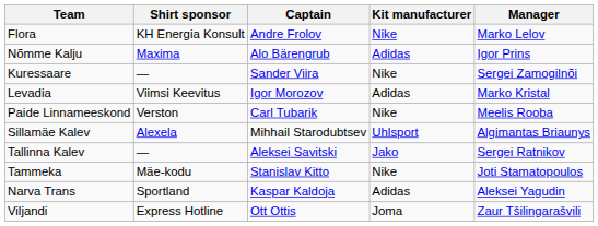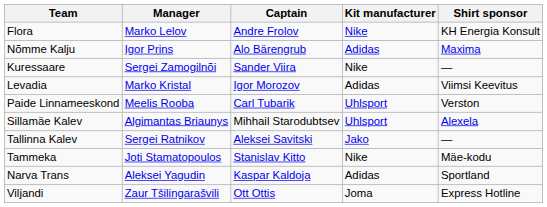columns swapped: Manager <-> Shirt sponsor
Paide Linnameeskond | Kit manufacturer: Nike -> Uhlsport
